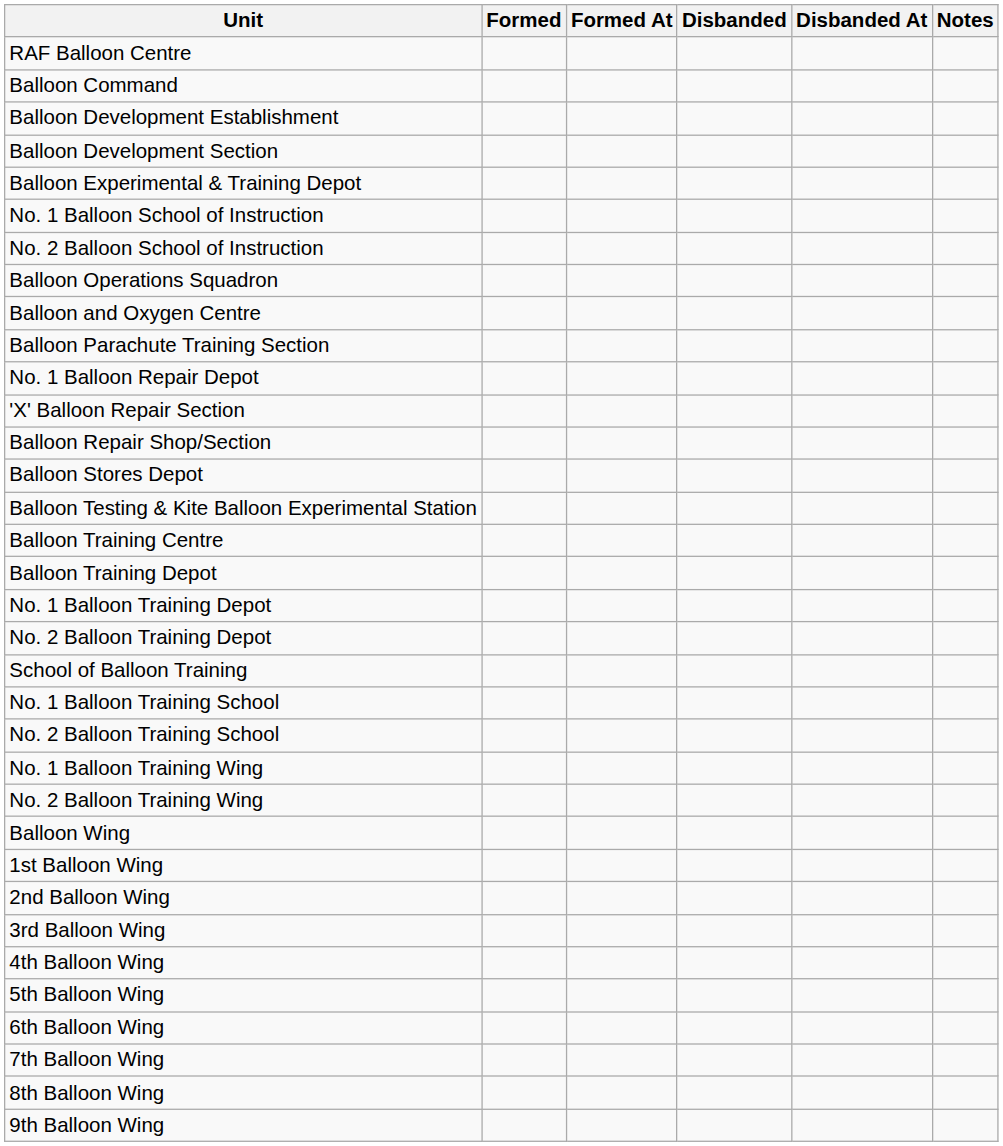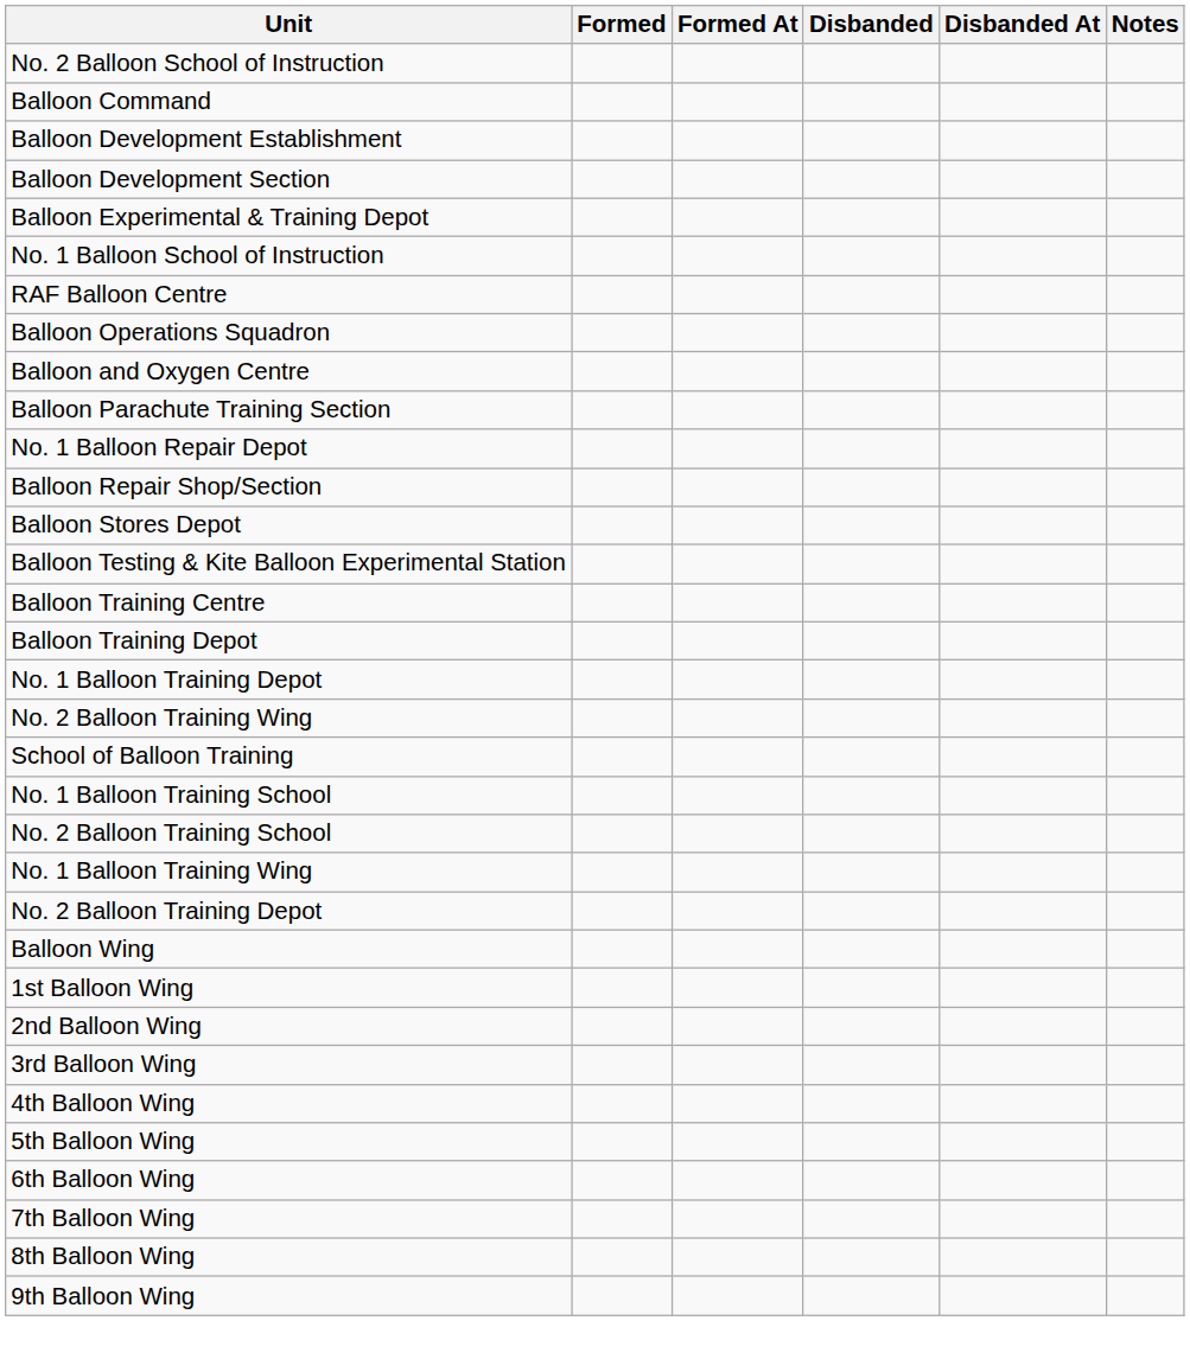rows swapped: RAF Balloon Centre <-> No. 2 Balloon School of Instruction
- row: 'X' Balloon Repair Section
rows swapped: No. 2 Balloon Training Depot <-> No. 2 Balloon Training Wing
